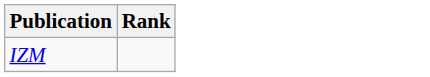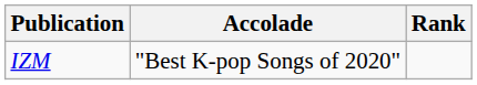+ column: Accolade | "Best K-pop Songs of 2020"
